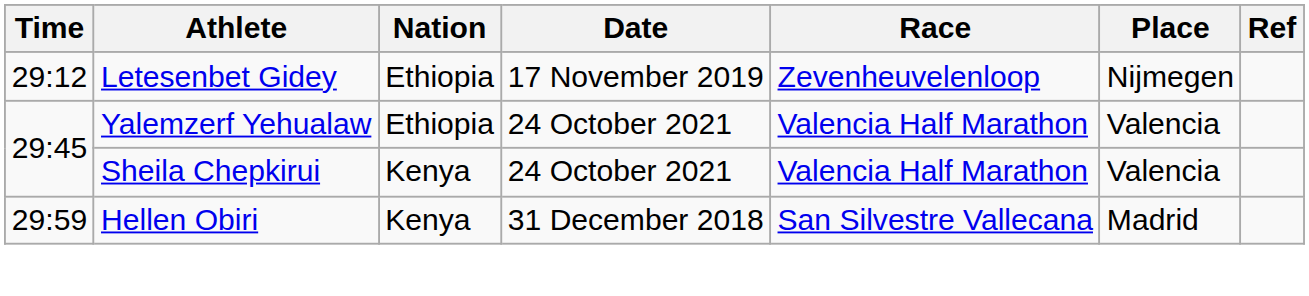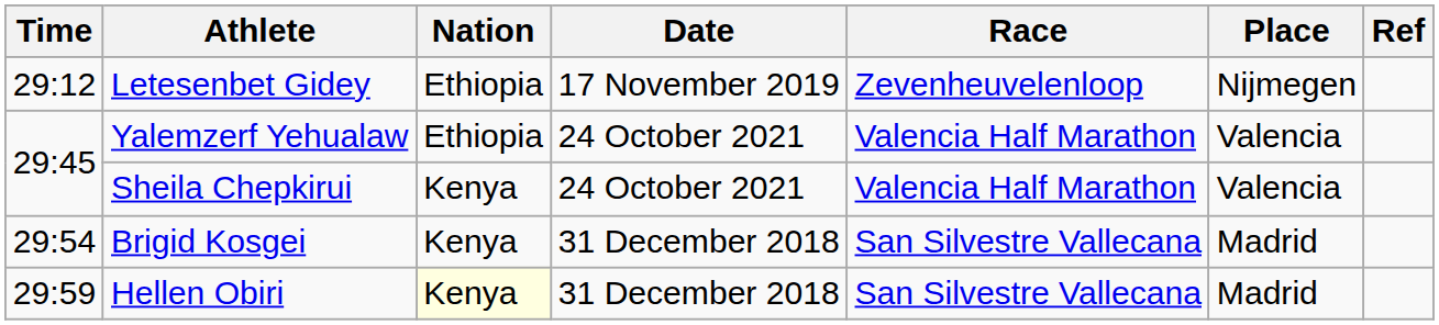+ row: 29:54 | Brigid Kosgei | Kenya | 31 December 2018 | San Silvestre Vallecana | Madrid
Hellen Obiri | Nation: no background -> lightyellow background
